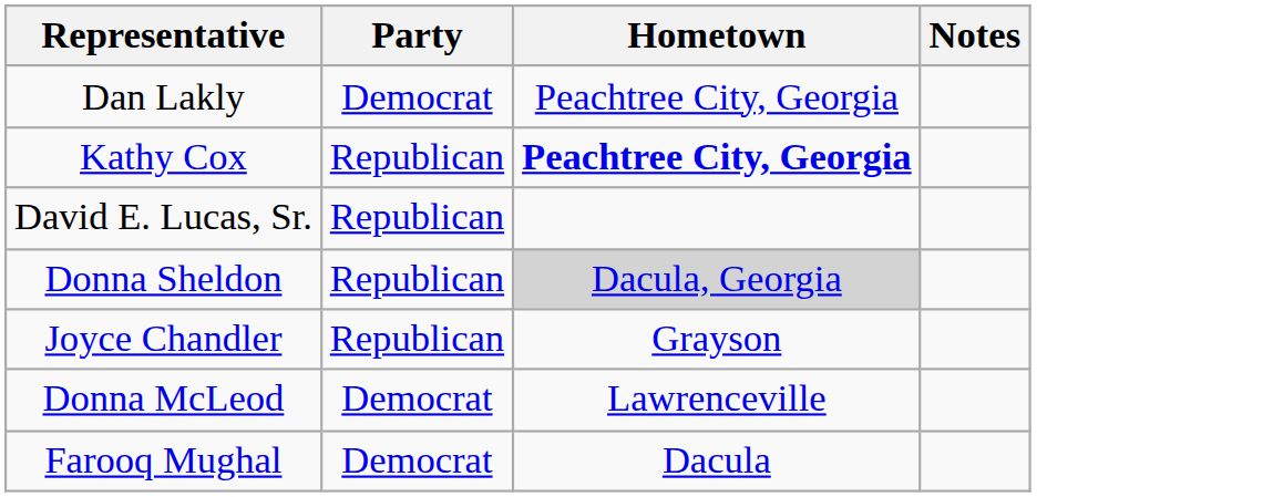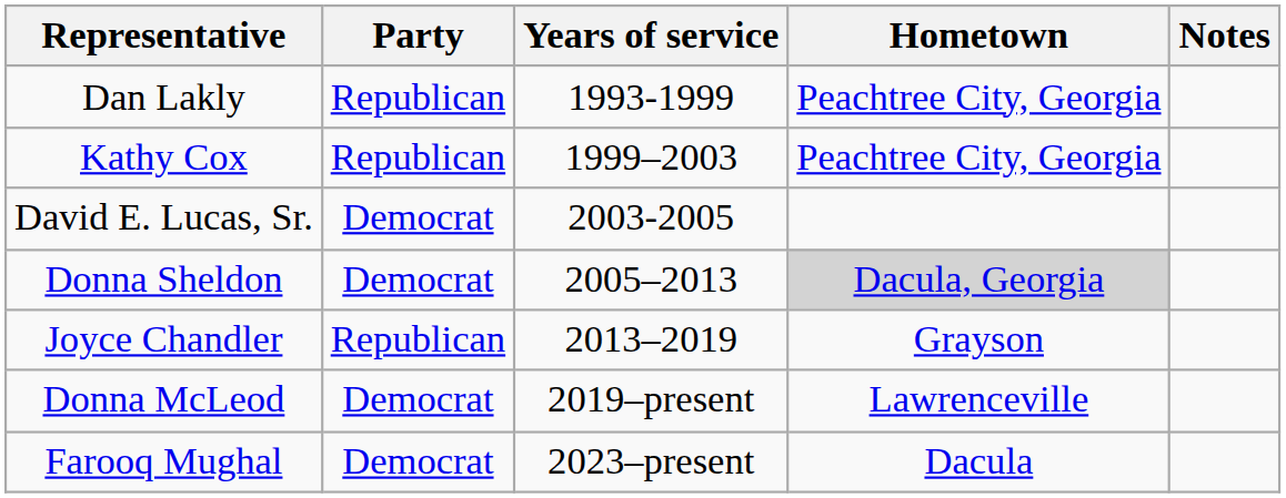+ column: Years of service | 1993-1999 | 1999–2003 | 2003-2005 | 2005–2013 | 2013–2019 | 2019–present | 2023–present
Dan Lakly | Party: Democrat -> Republican
Kathy Cox | Hometown: bold -> normal
David E. Lucas, Sr. | Party: Republican -> Democrat
Donna Sheldon | Party: Republican -> Democrat
